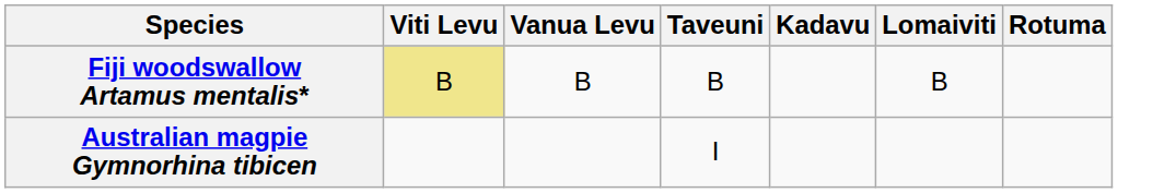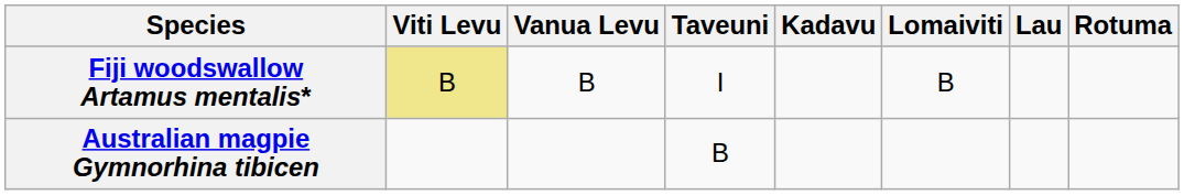+ column: Lau
Fiji woodswallow Artamus mentalis* | Taveuni: B -> I
Australian magpie Gymnorhina tibicen | Taveuni: I -> B
